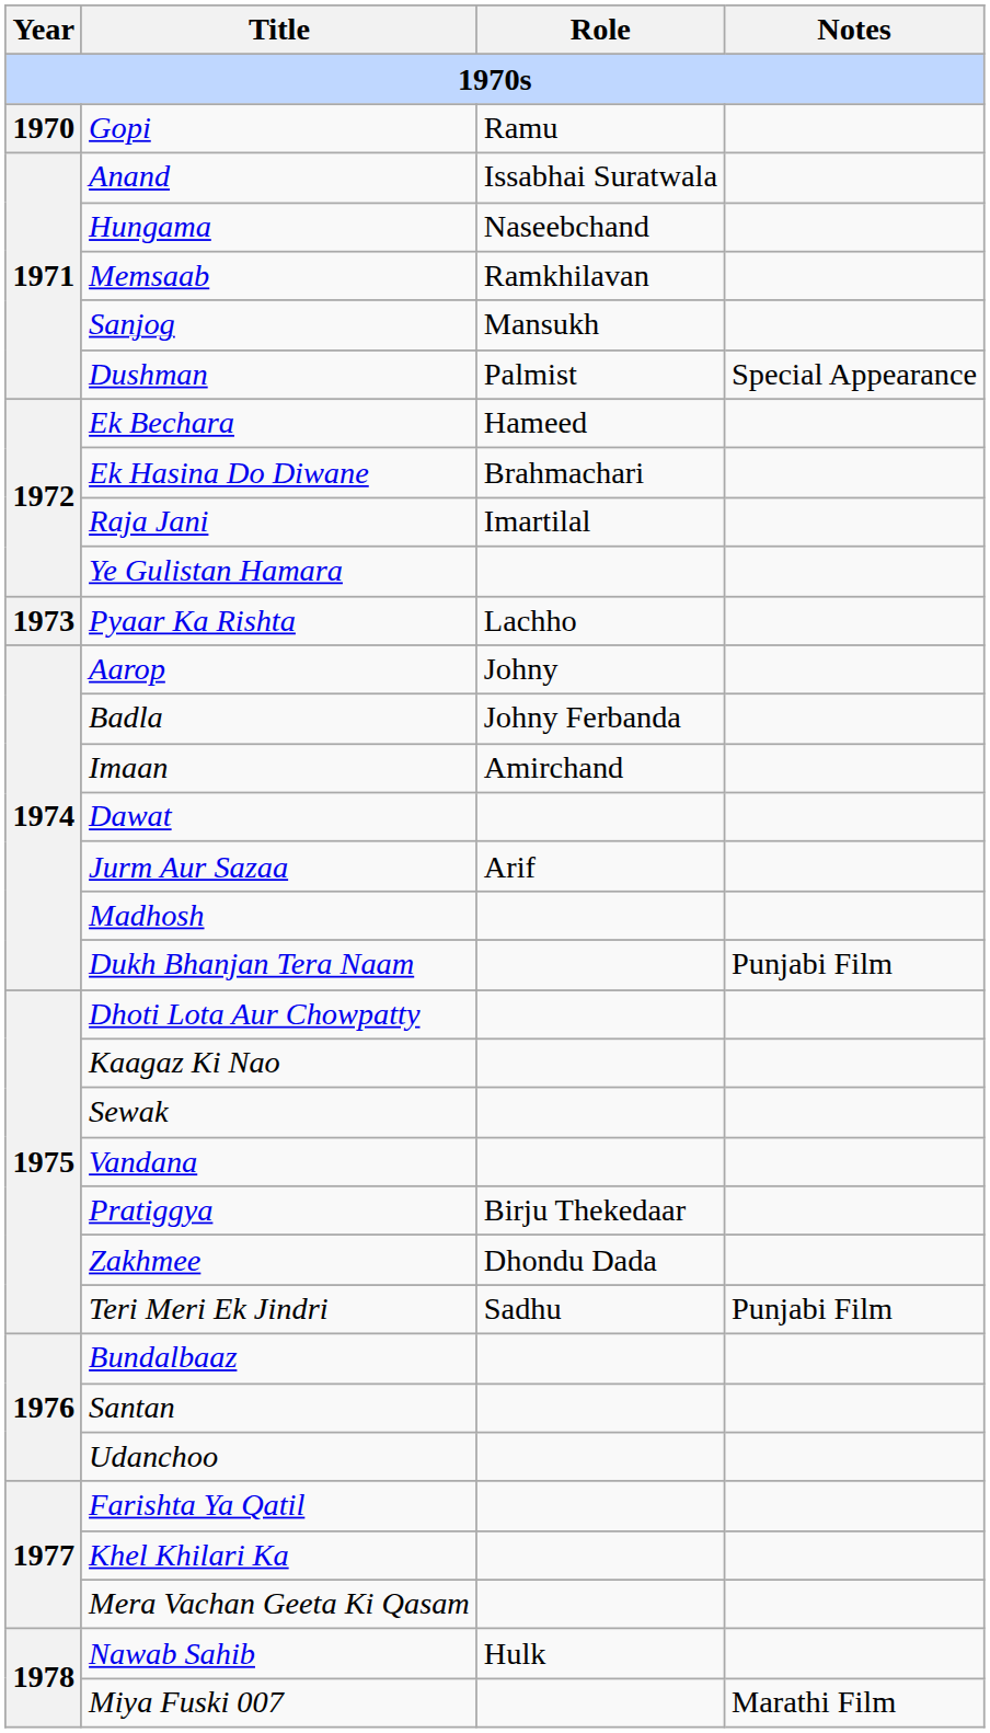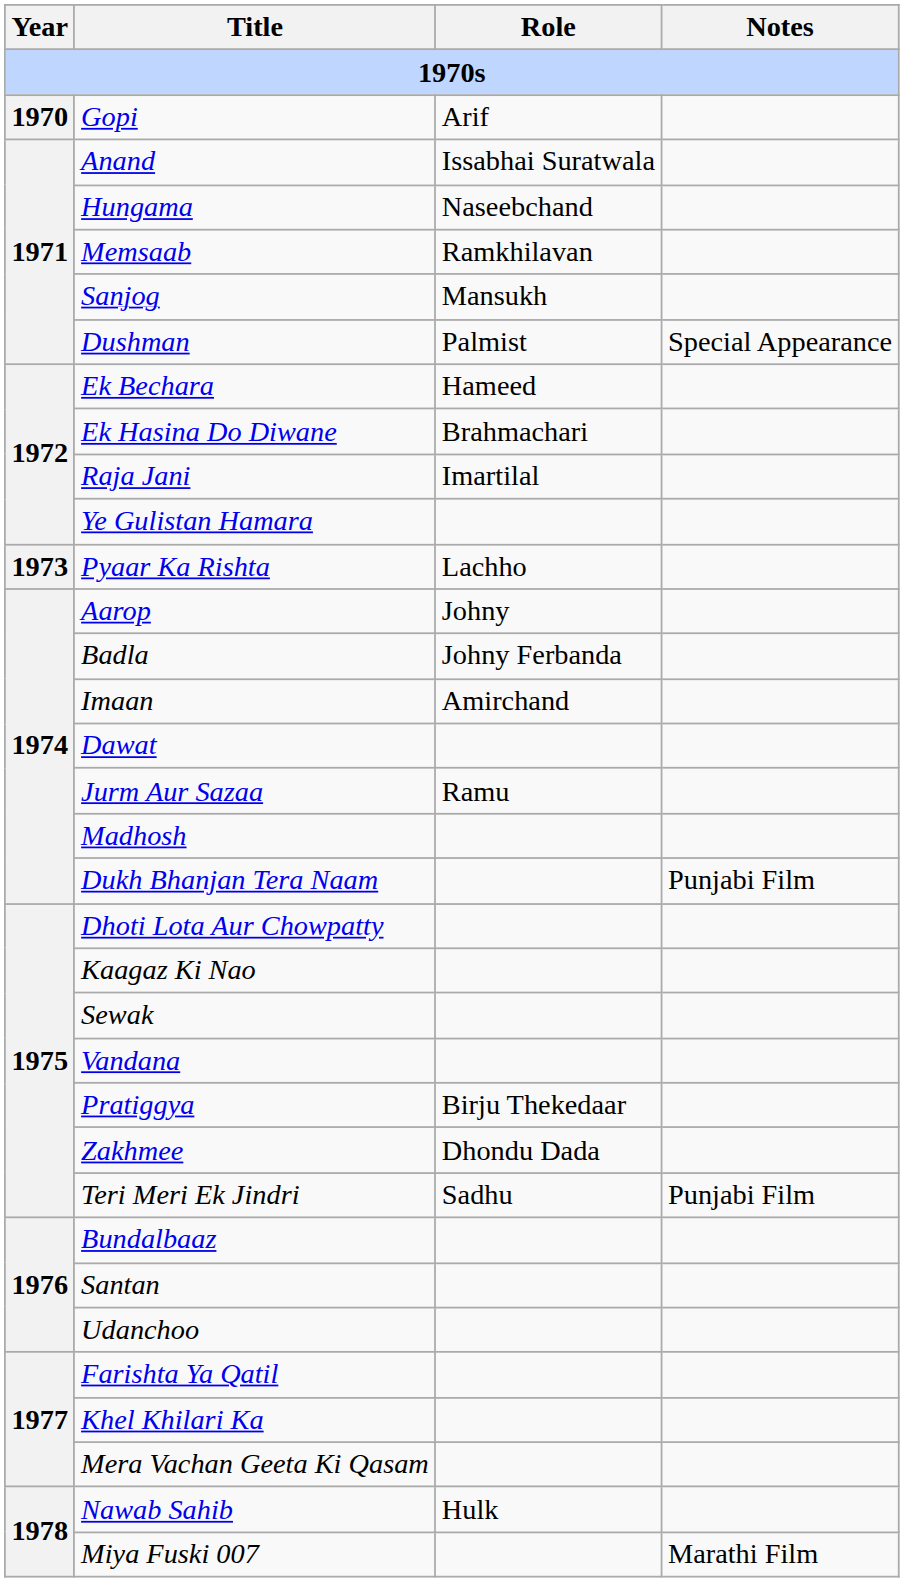Gopi | Role: Ramu -> Arif
Jurm Aur Sazaa | Role: Arif -> Ramu
